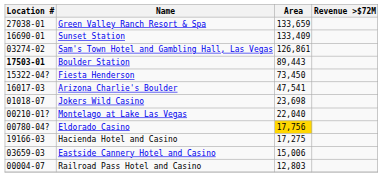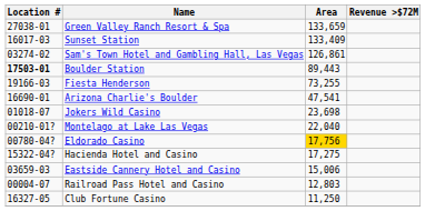Sunset Station | Location #: 16690-01 -> 16017-03
Fiesta Henderson | Location #: 15322-04? -> 19166-03
Fiesta Henderson | Area: 73,450 -> 73,255
Arizona Charlie's Boulder | Location #: 16017-03 -> 16690-01
Hacienda Hotel and Casino | Location #: 19166-03 -> 15322-04?
+ row: 16327-05 | Club Fortune Casino | 11,250
